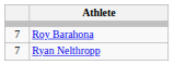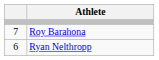Ryan Nelthropp | column 1: 7 -> 6
